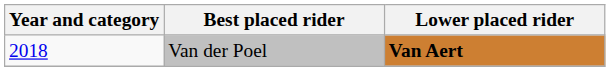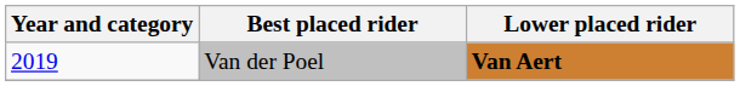Van der Poel | Year and category: 2018 -> 2019
